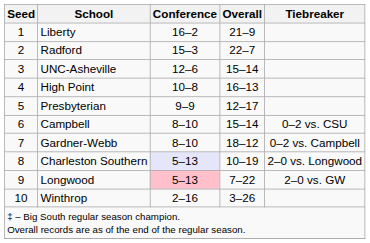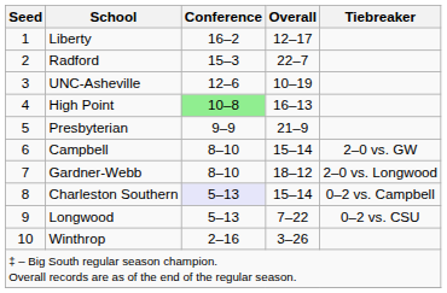Liberty | Overall: 21–9 -> 12–17
UNC-Asheville | Overall: 15–14 -> 10–19
High Point | Conference: no background -> lightgreen background
Presbyterian | Overall: 12–17 -> 21–9
Campbell | Tiebreaker: 0–2 vs. CSU -> 2–0 vs. GW
Gardner-Webb | Tiebreaker: 0–2 vs. Campbell -> 2–0 vs. Longwood
Charleston Southern | Overall: 10–19 -> 15–14
Charleston Southern | Tiebreaker: 2–0 vs. Longwood -> 0–2 vs. Campbell
Longwood | Conference: pink background -> no background
Longwood | Tiebreaker: 2–0 vs. GW -> 0–2 vs. CSU
